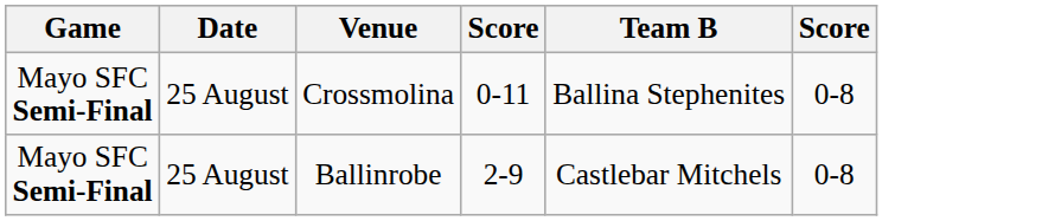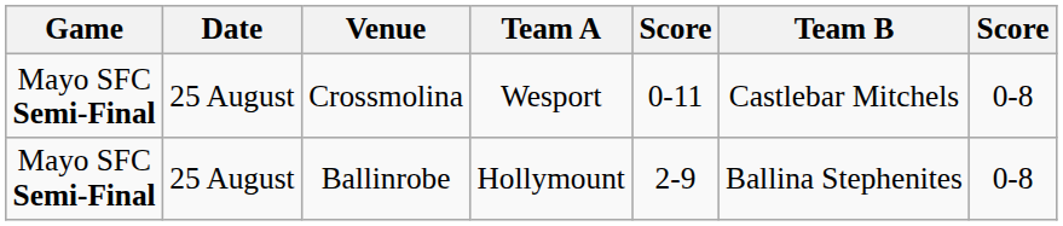+ column: Team A | Wesport | Hollymount
Crossmolina | Team B: Ballina Stephenites -> Castlebar Mitchels
Ballinrobe | Team B: Castlebar Mitchels -> Ballina Stephenites
